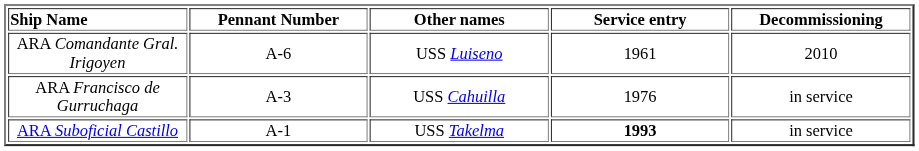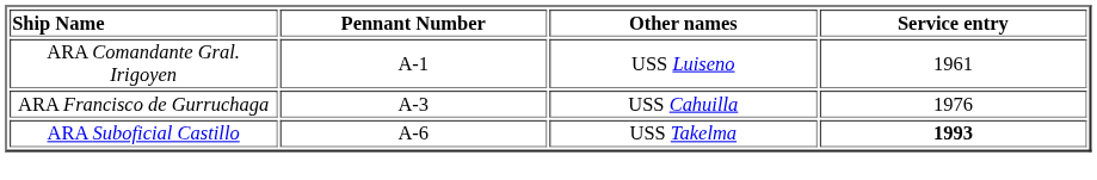- column: Decommissioning | 2010 | in service | in service
ARA Comandante Gral. Irigoyen | Pennant Number: A-6 -> A-1
ARA Suboficial Castillo | Pennant Number: A-1 -> A-6
